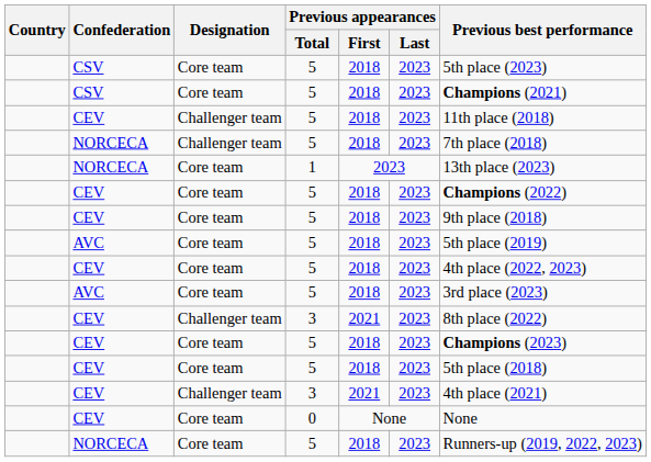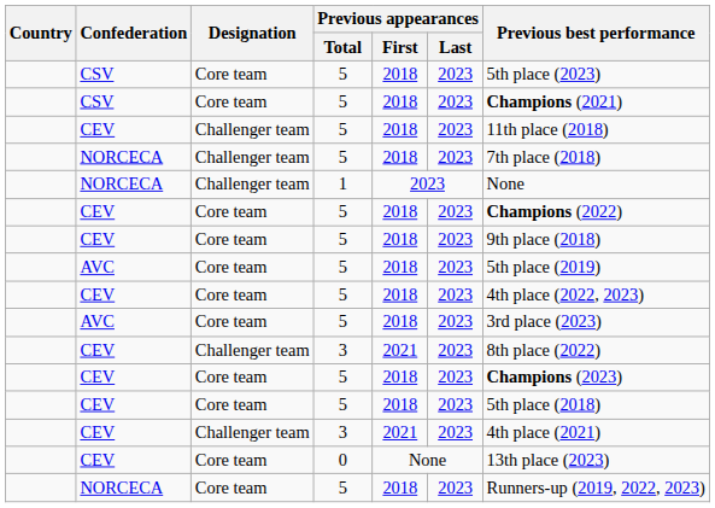NORCECA / 1 | Designation: Core team -> Challenger team
NORCECA / 1 | Previous best performance: 13th place (2023) -> None
CEV / 0 | Previous best performance: None -> 13th place (2023)
